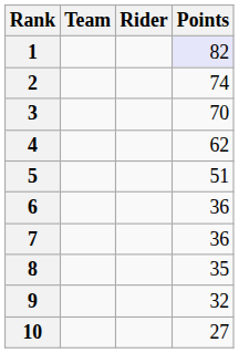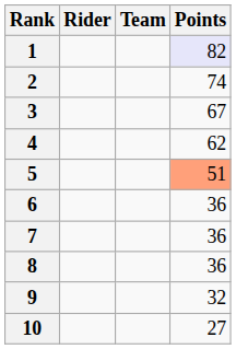columns swapped: Rider <-> Team
3 | Points: 70 -> 67
5 | Points: no background -> lightsalmon background
8 | Points: 35 -> 36
